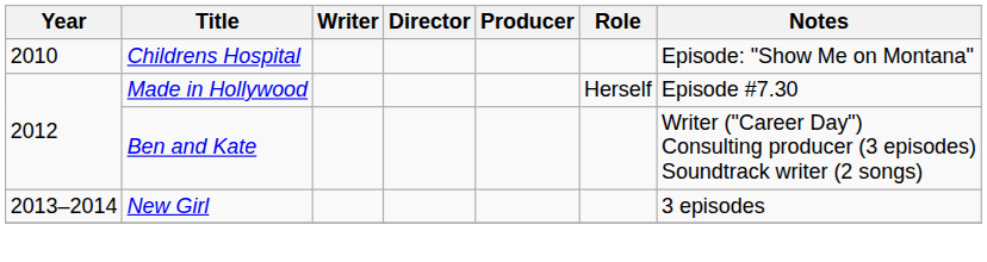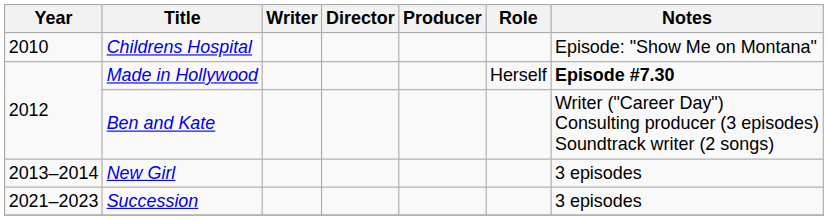Made in Hollywood | Notes: normal -> bold
+ row: 2021–2023 | Succession | 3 episodes
